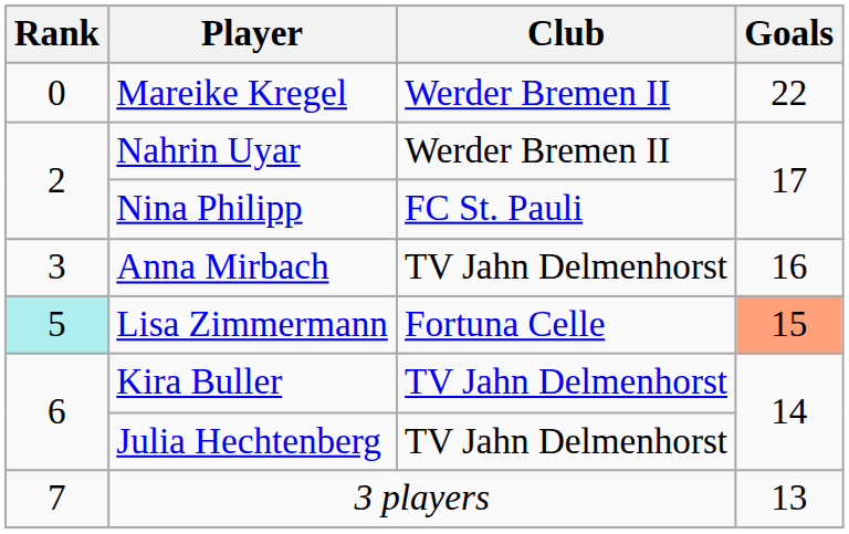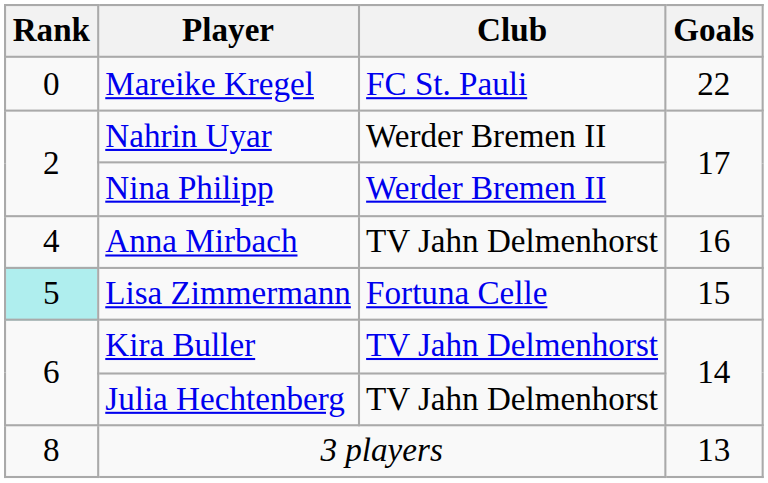Mareike Kregel | Club: Werder Bremen II -> FC St. Pauli
Nina Philipp | Club: FC St. Pauli -> Werder Bremen II
Anna Mirbach | Rank: 3 -> 4
Lisa Zimmermann | Goals: lightsalmon background -> no background
3 players | Rank: 7 -> 8
